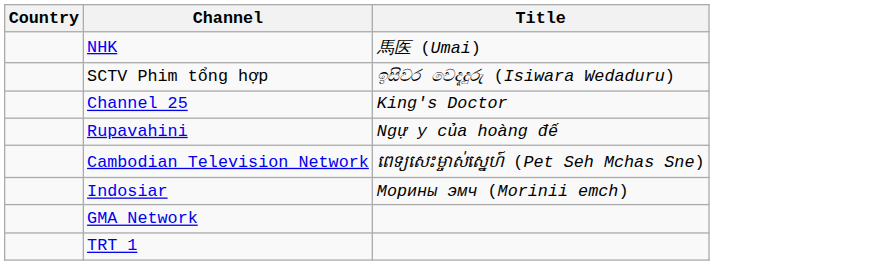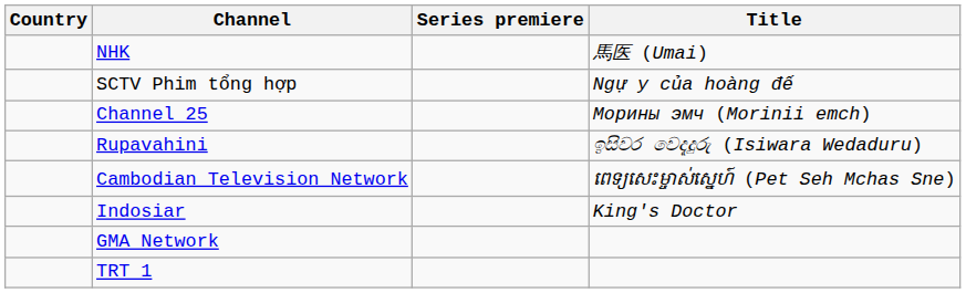+ column: Series premiere
SCTV Phim tổng hợp | Title: ඉසිවර වෙදැදුරු (Isiwara Wedaduru) -> Ngự y của hoàng đế
Channel 25 | Title: King's Doctor -> Морины эмч (Morinii emch)
Rupavahini | Title: Ngự y của hoàng đế -> ඉසිවර වෙදැදුරු (Isiwara Wedaduru)
Indosiar | Title: Морины эмч (Morinii emch) -> King's Doctor
